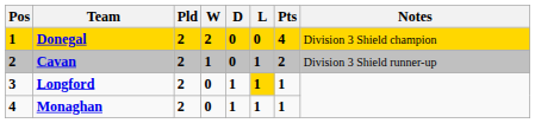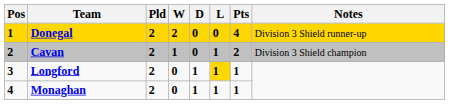Donegal | Notes: Division 3 Shield champion -> Division 3 Shield runner-up
Cavan | Notes: Division 3 Shield runner-up -> Division 3 Shield champion
